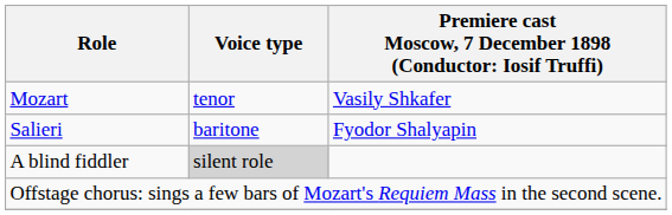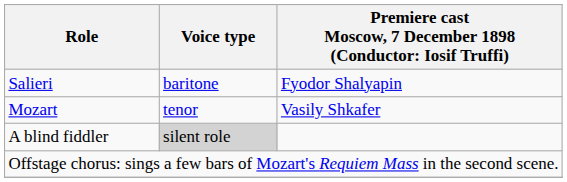rows swapped: Mozart <-> Salieri
